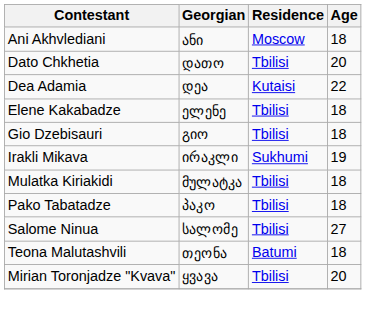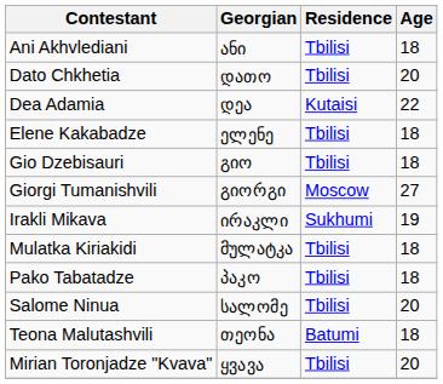Ani Akhvlediani | Residence: Moscow -> Tbilisi
+ row: Giorgi Tumanishvili | გიორგი | Moscow | 27
Salome Ninua | Age: 27 -> 20
